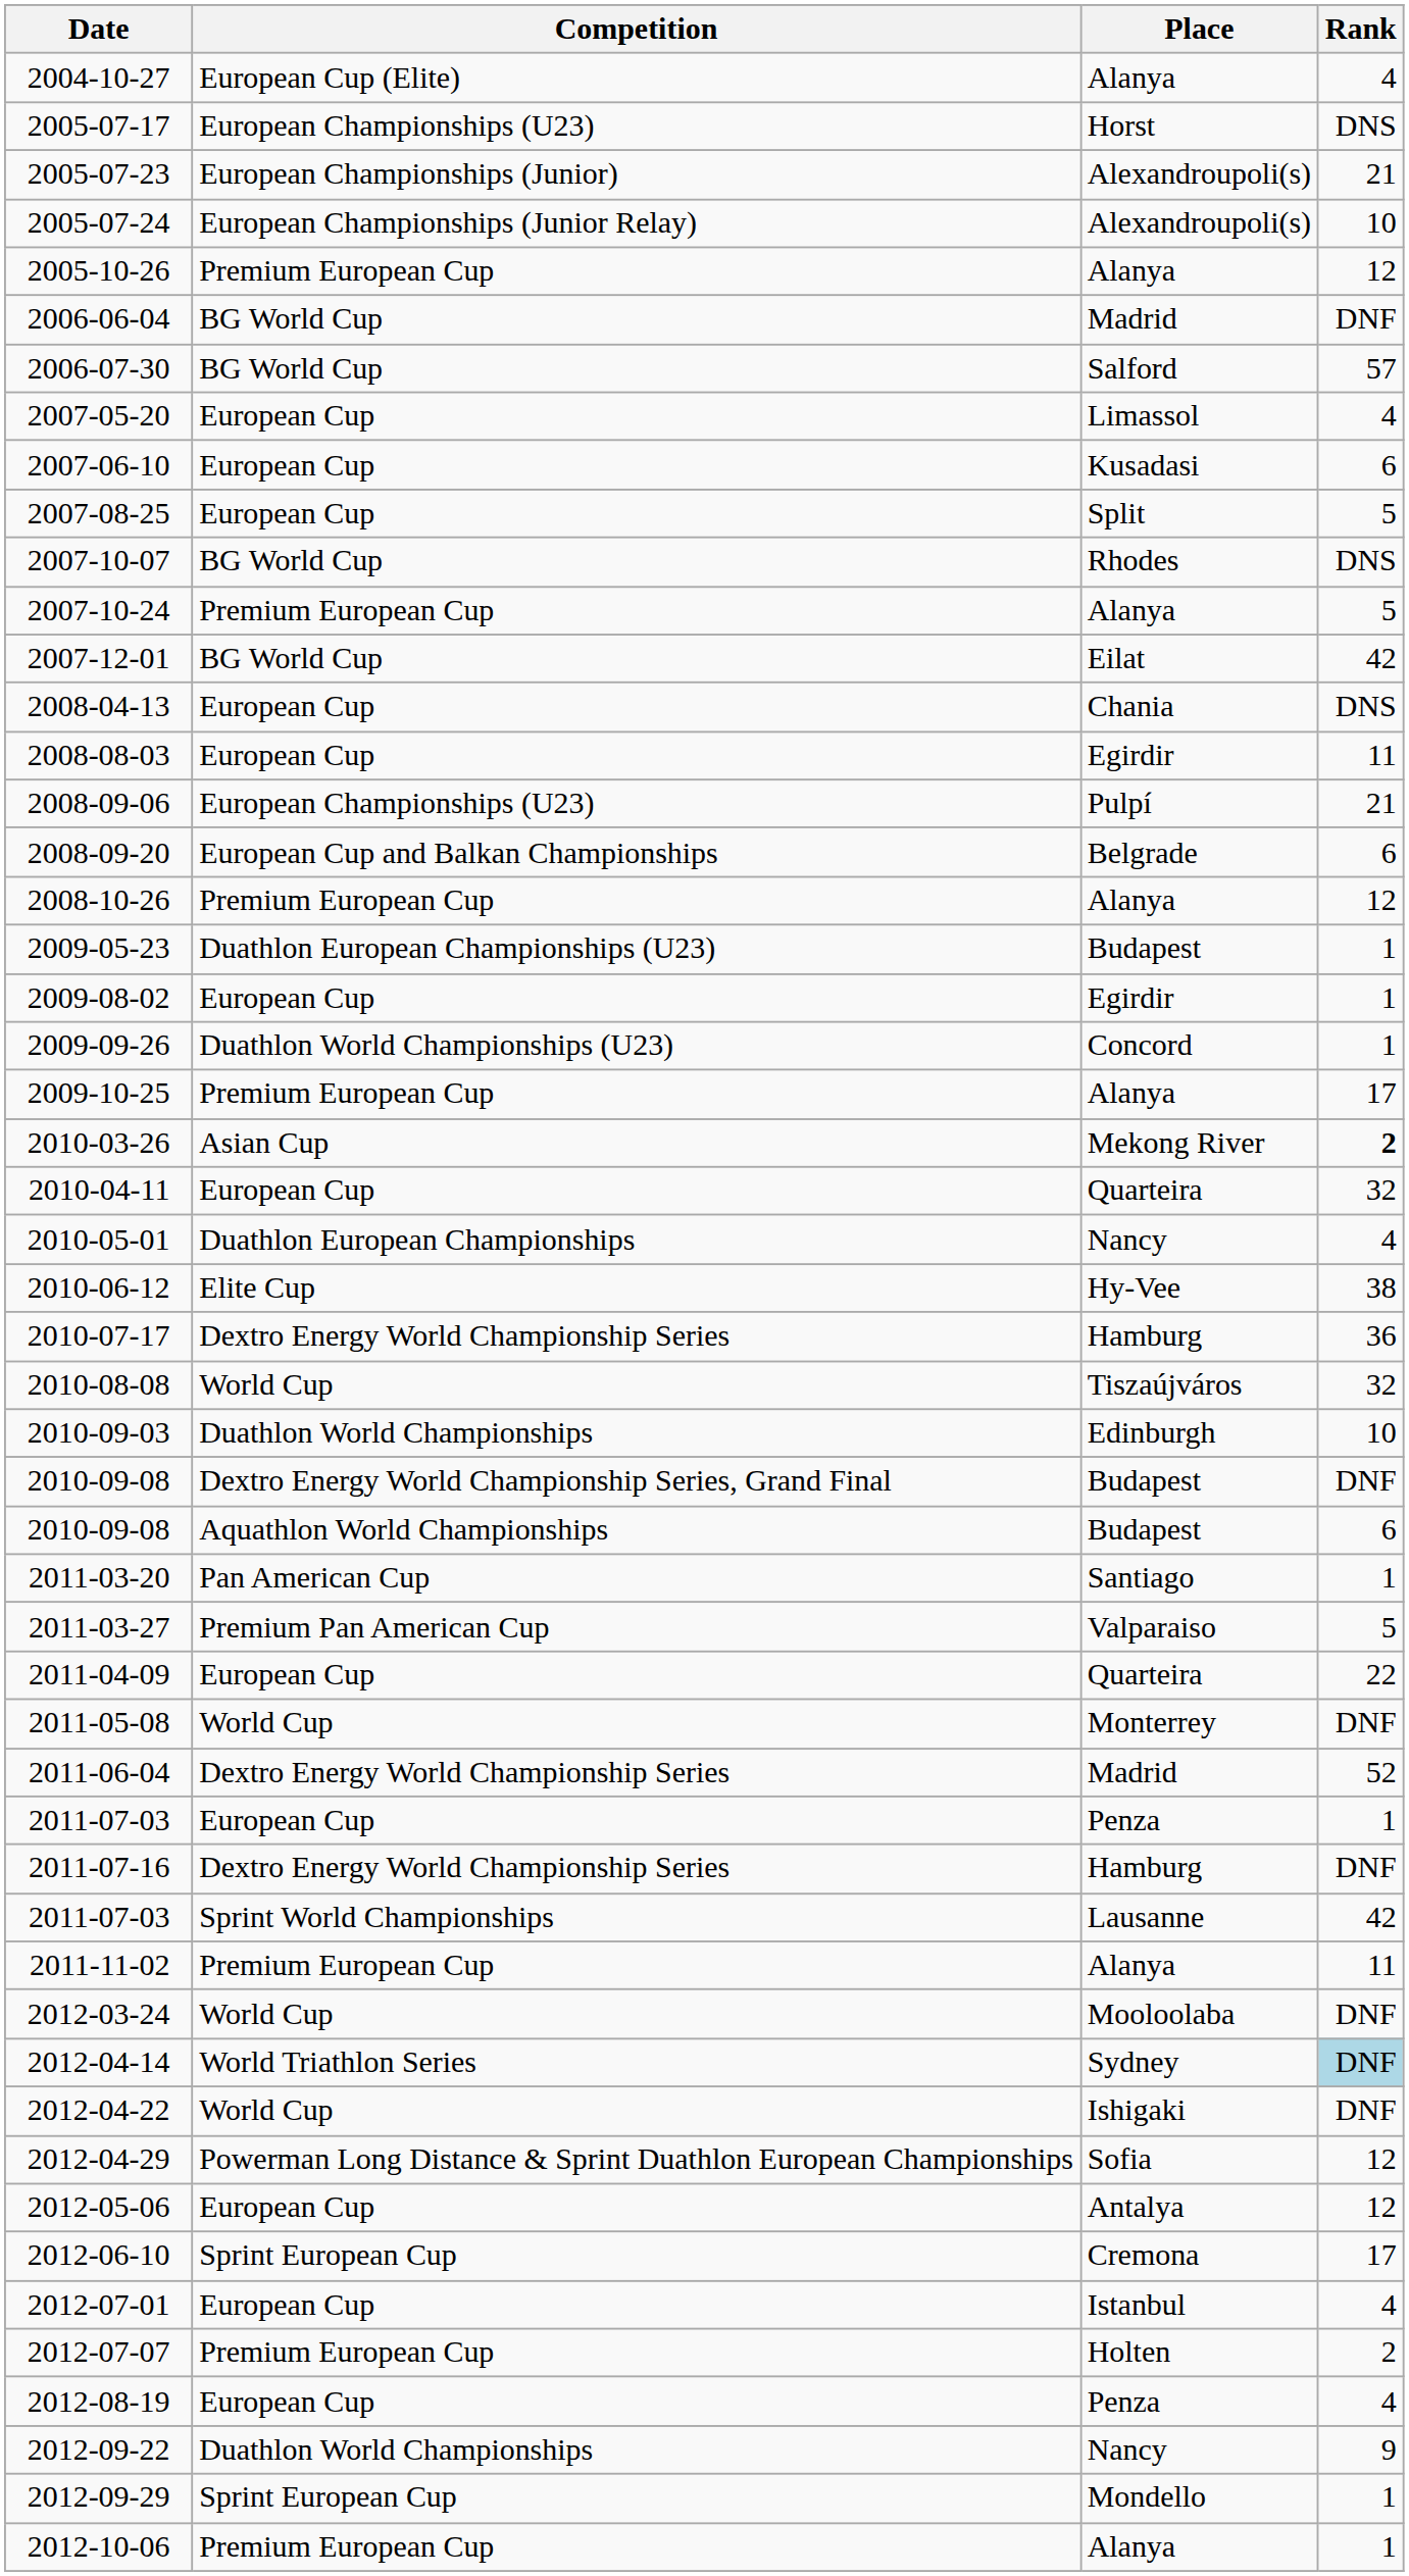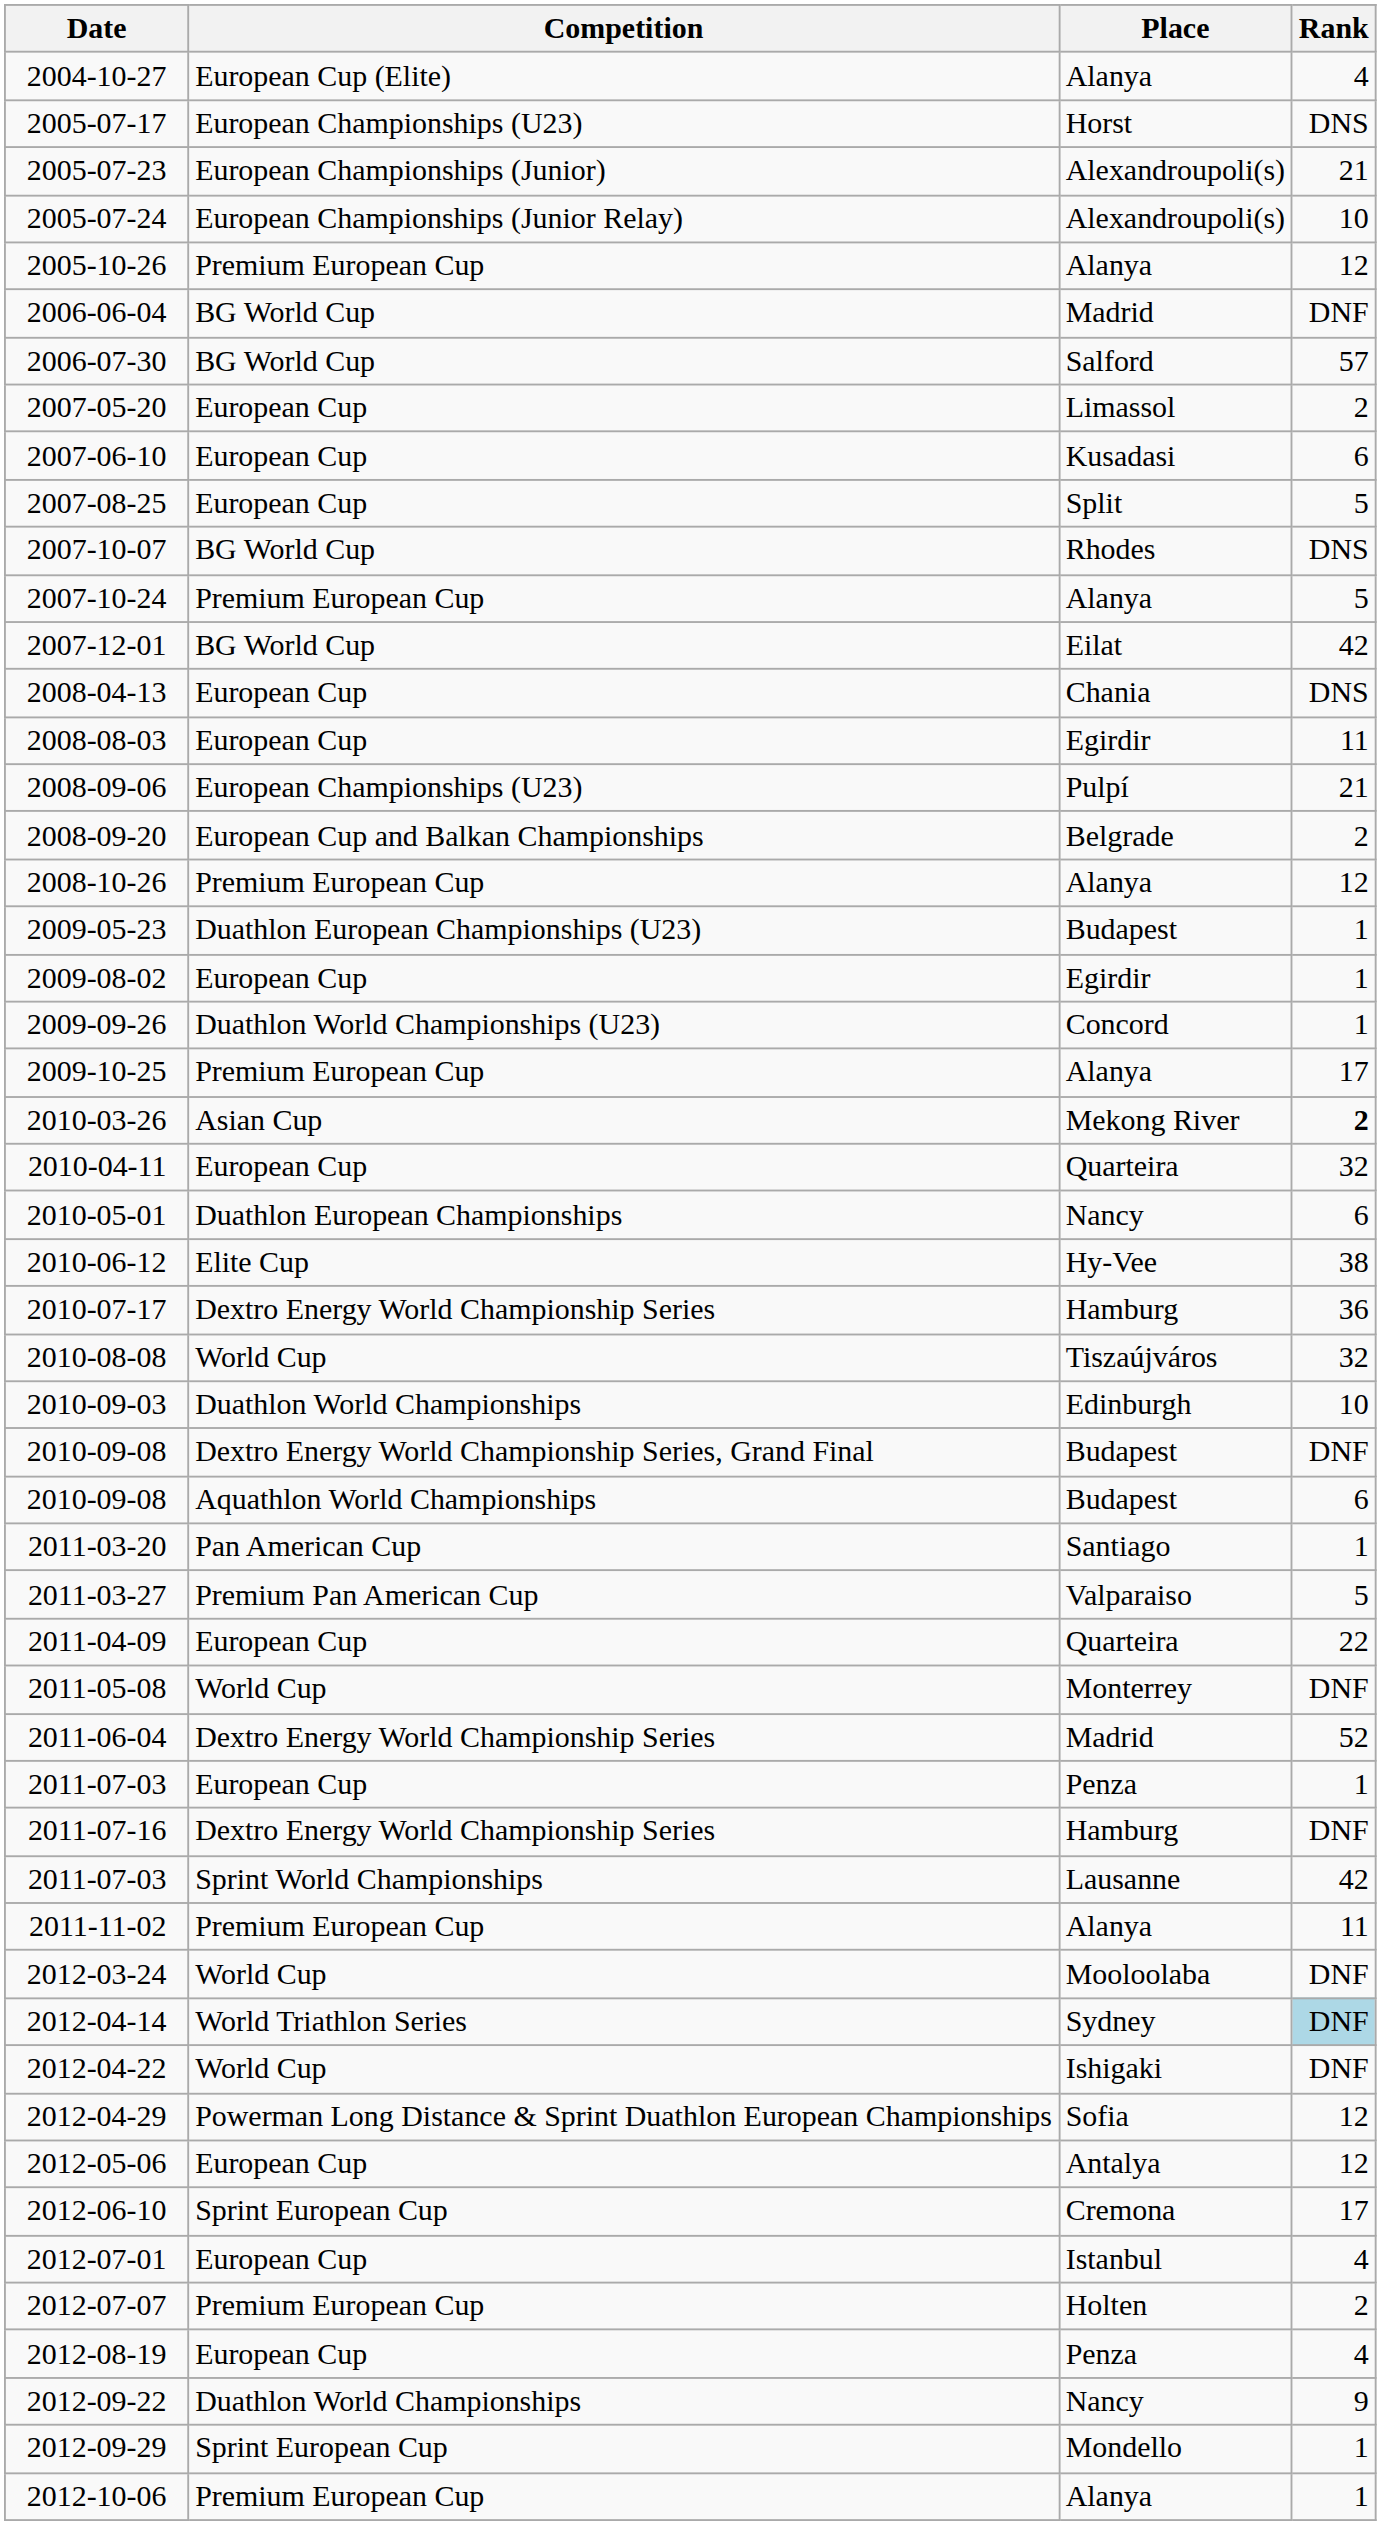2007-05-20 | Rank: 4 -> 2
2008-09-20 | Rank: 6 -> 2
2010-05-01 | Rank: 4 -> 6
